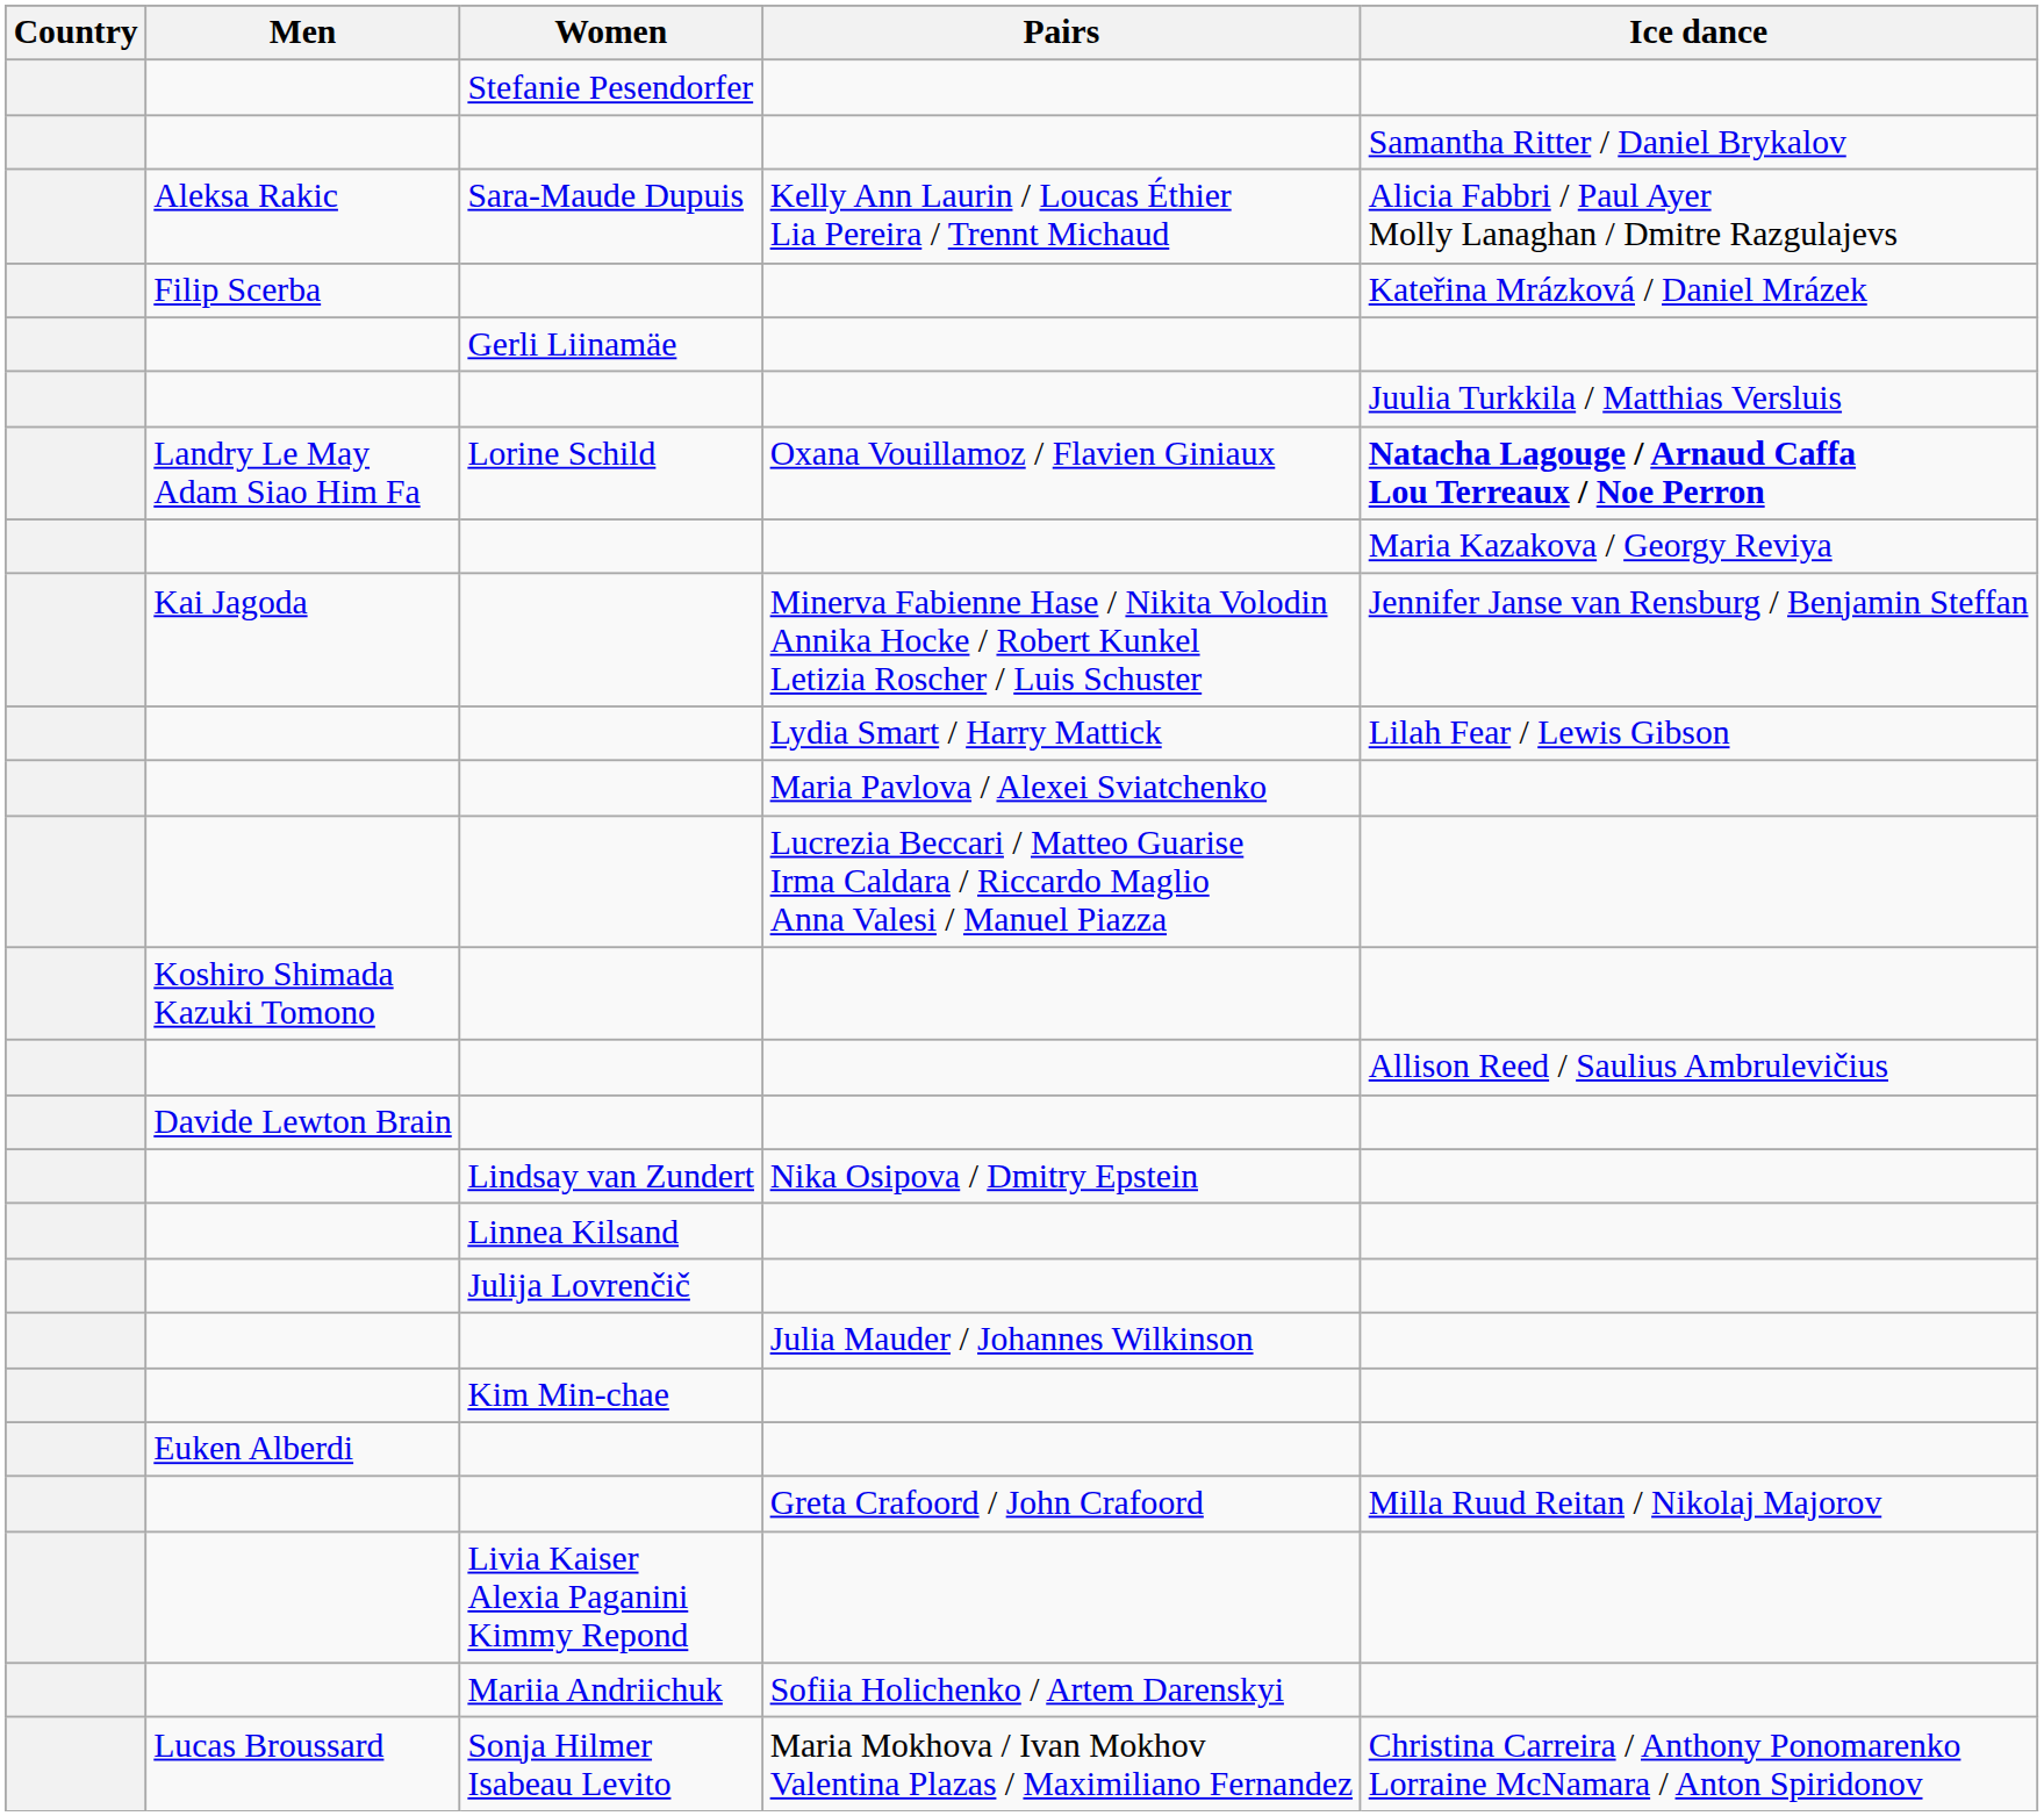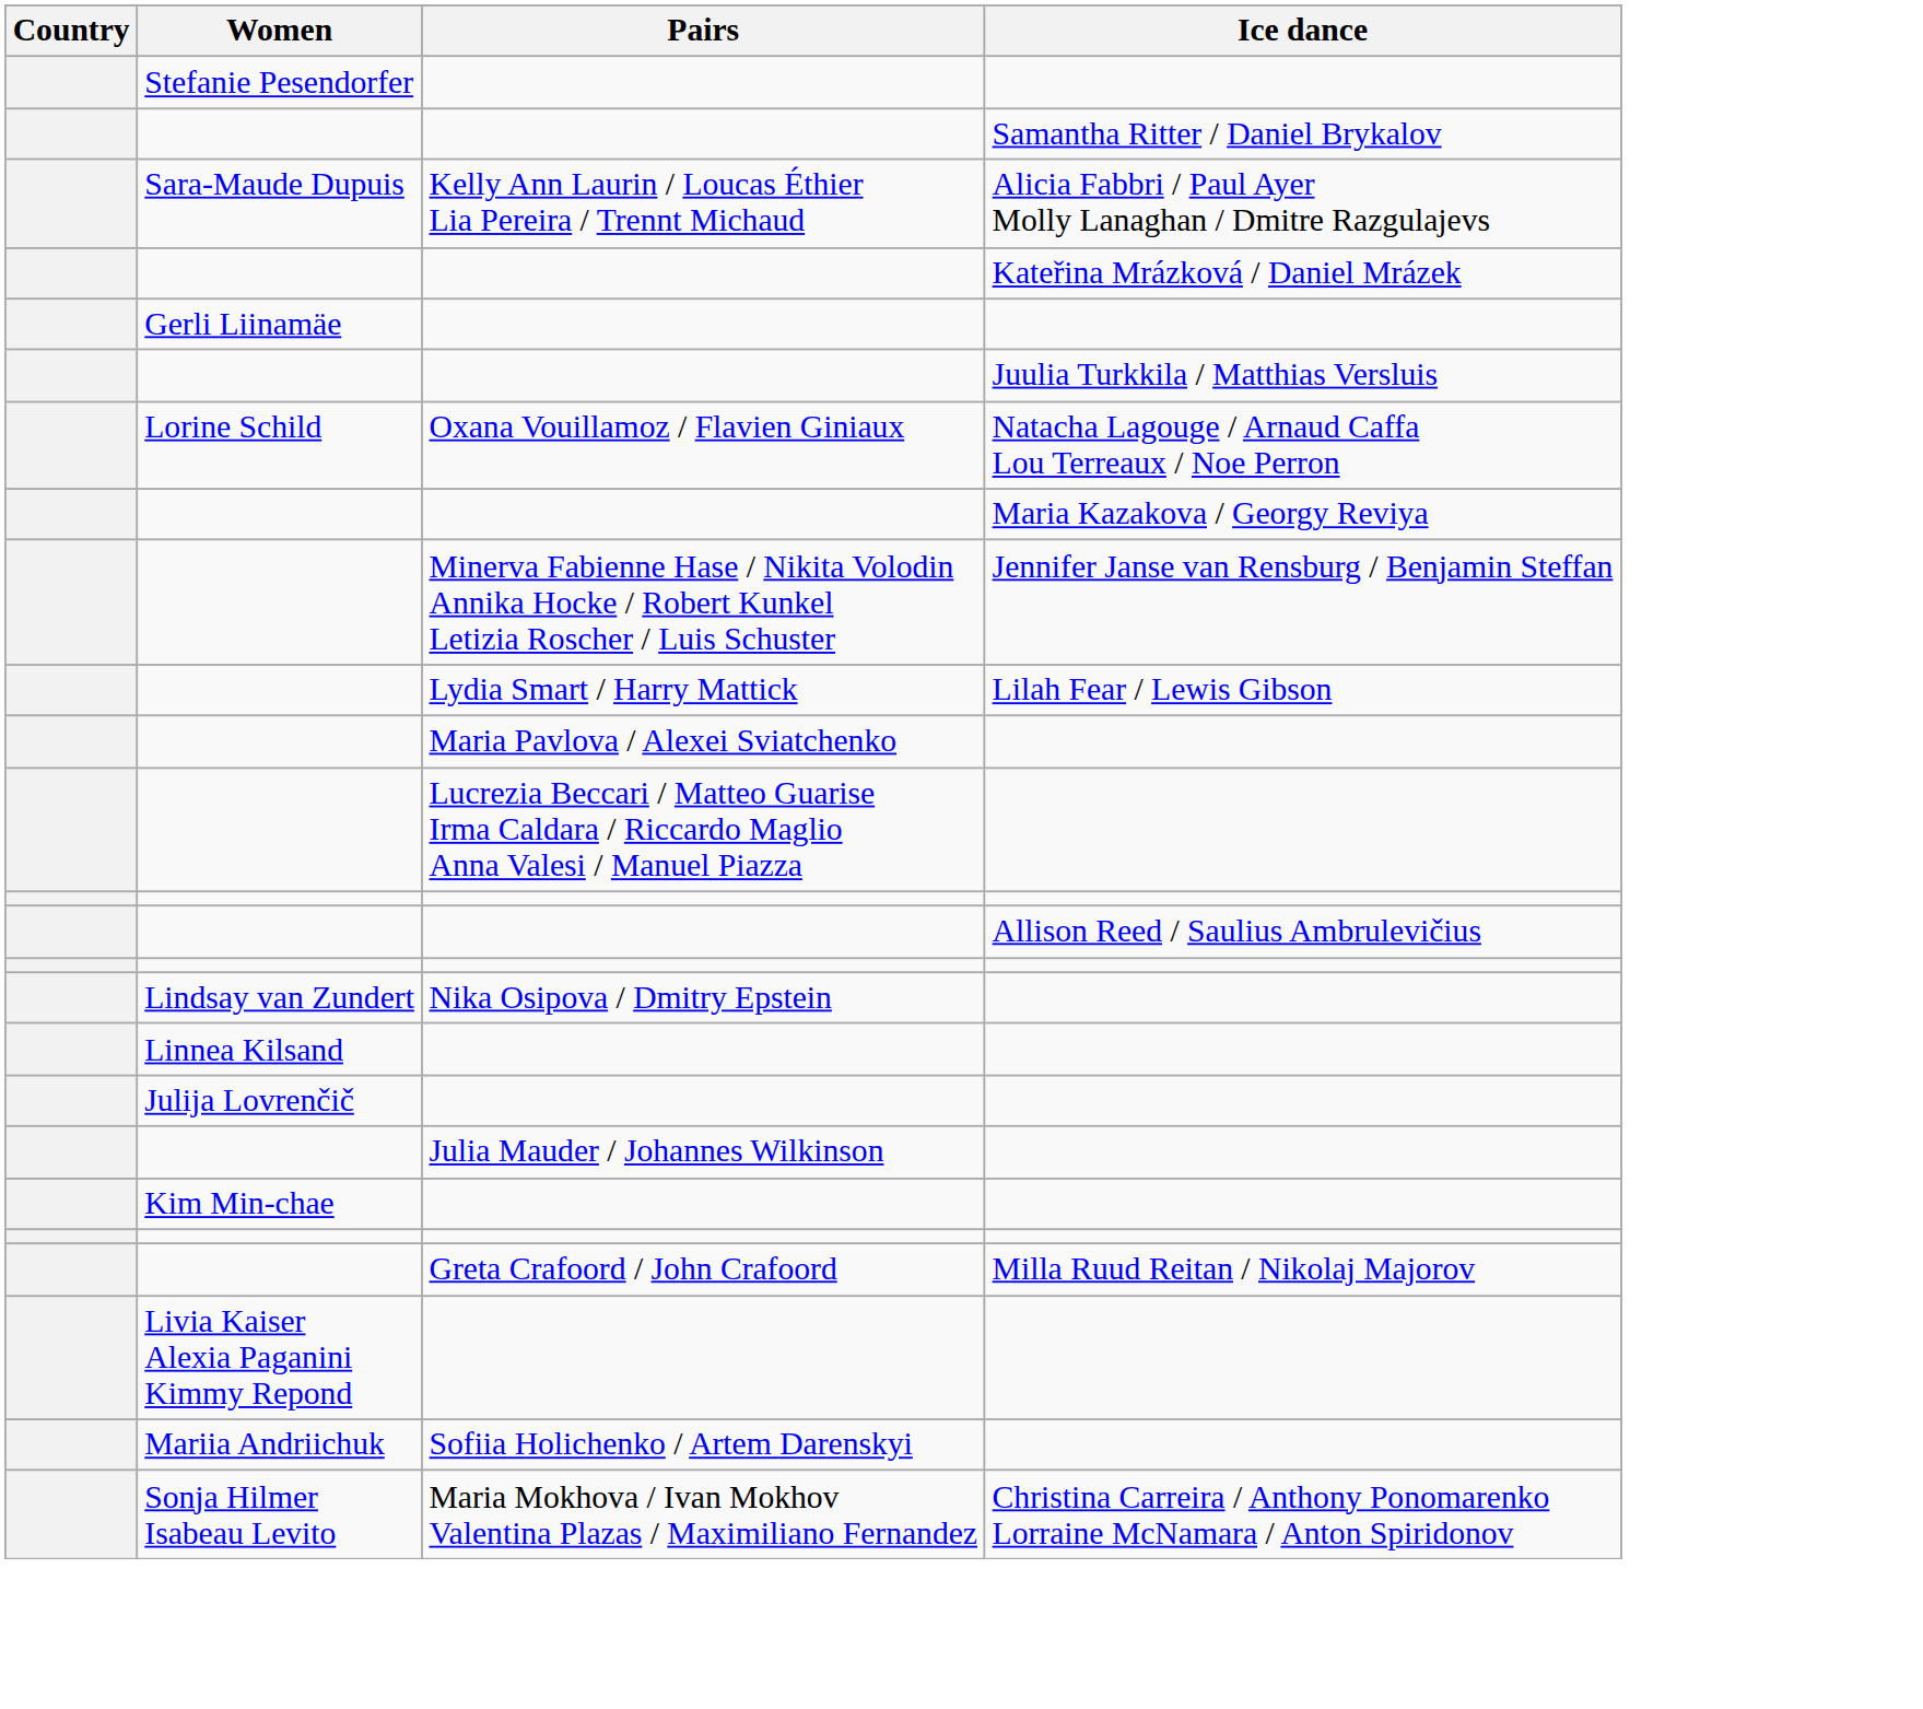- column: Men | Aleksa Rakic | Filip Scerba | Landry Le May Adam Siao Him Fa | Kai Jagoda | Koshiro Shimada Kazuki Tomono | Davide Lewton Brain | Euken Alberdi | Lucas Broussard
Lorine Schild | Ice dance: bold -> normal
